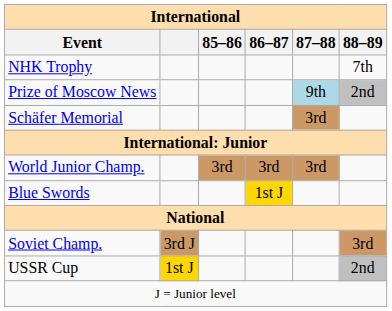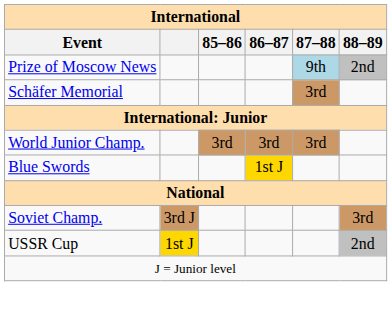- row: NHK Trophy | 7th
